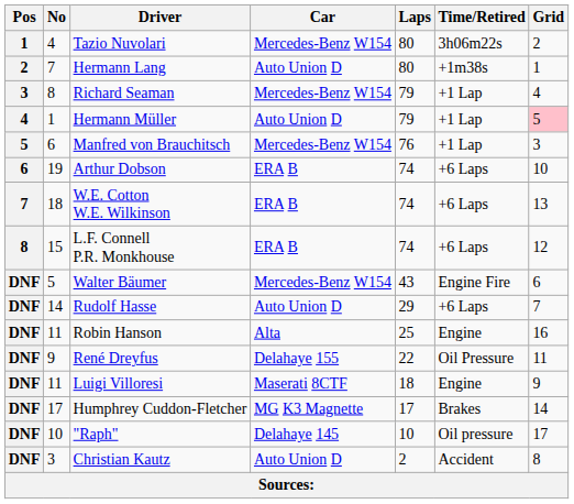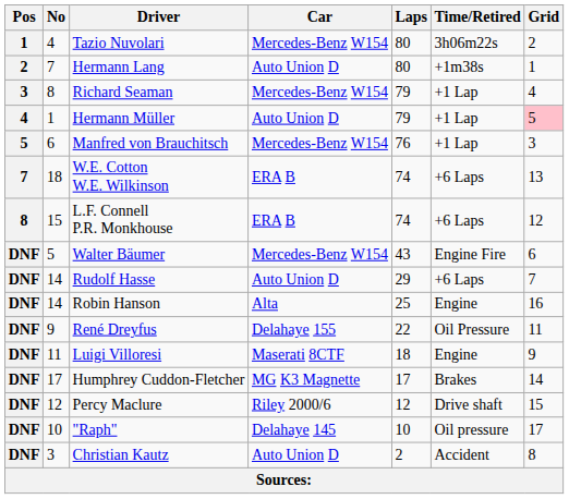- row: 6 | 19 | Arthur Dobson | ERA B | 74 | +6 Laps | 10
Robin Hanson | No: 11 -> 14
+ row: DNF | 12 | Percy Maclure | Riley 2000/6 | 12 | Drive shaft | 15
